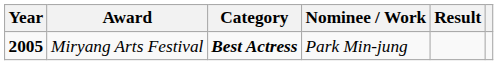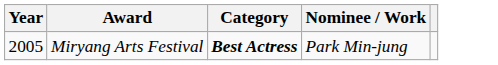- column: Result
Miryang Arts Festival | Year: bold -> normal
